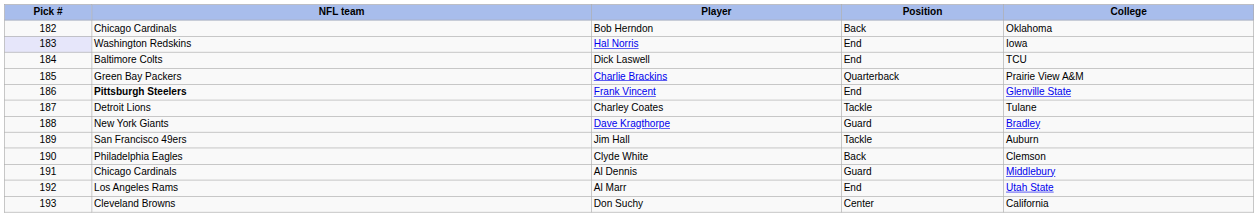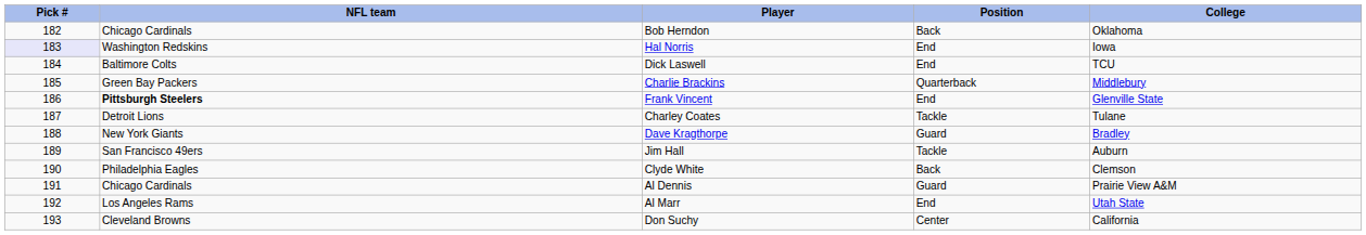Charlie Brackins | College: Prairie View A&M -> Middlebury
Al Dennis | College: Middlebury -> Prairie View A&M
